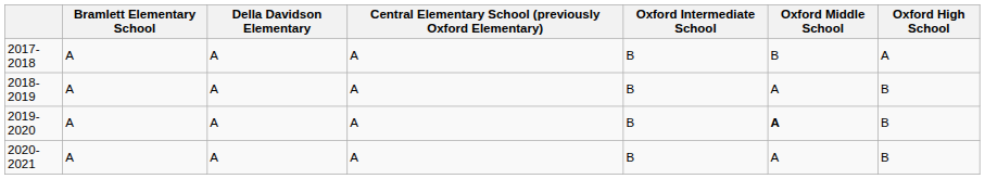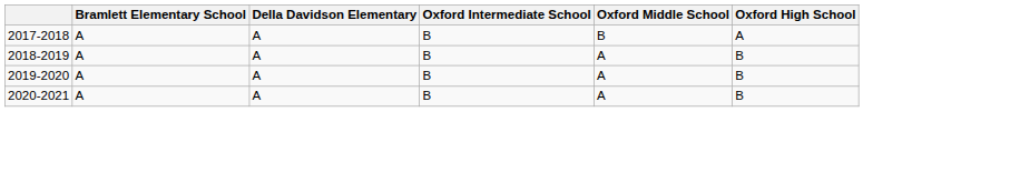- column: Central Elementary School (previously Oxford Elementary) | A | A | A | A
2019-2020 | Oxford Middle School: bold -> normal
